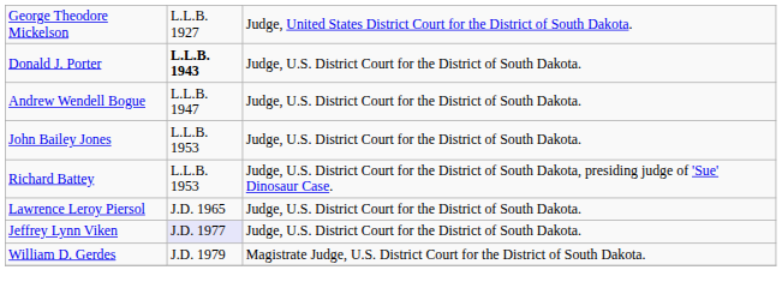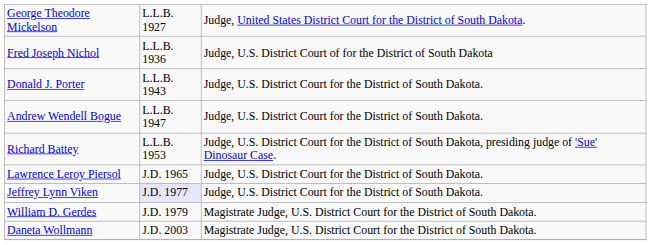+ row: Fred Joseph Nichol | L.L.B. 1936 | Judge, U.S. District Court of for the District of South Dakota
Donald J. Porter | column 2: bold -> normal
- row: John Bailey Jones | L.L.B. 1953 | Judge, U.S. District Court for the District of South Dakota.
+ row: Daneta Wollmann | J.D. 2003 | Magistrate Judge, U.S. District Court for the District of South Dakota.
